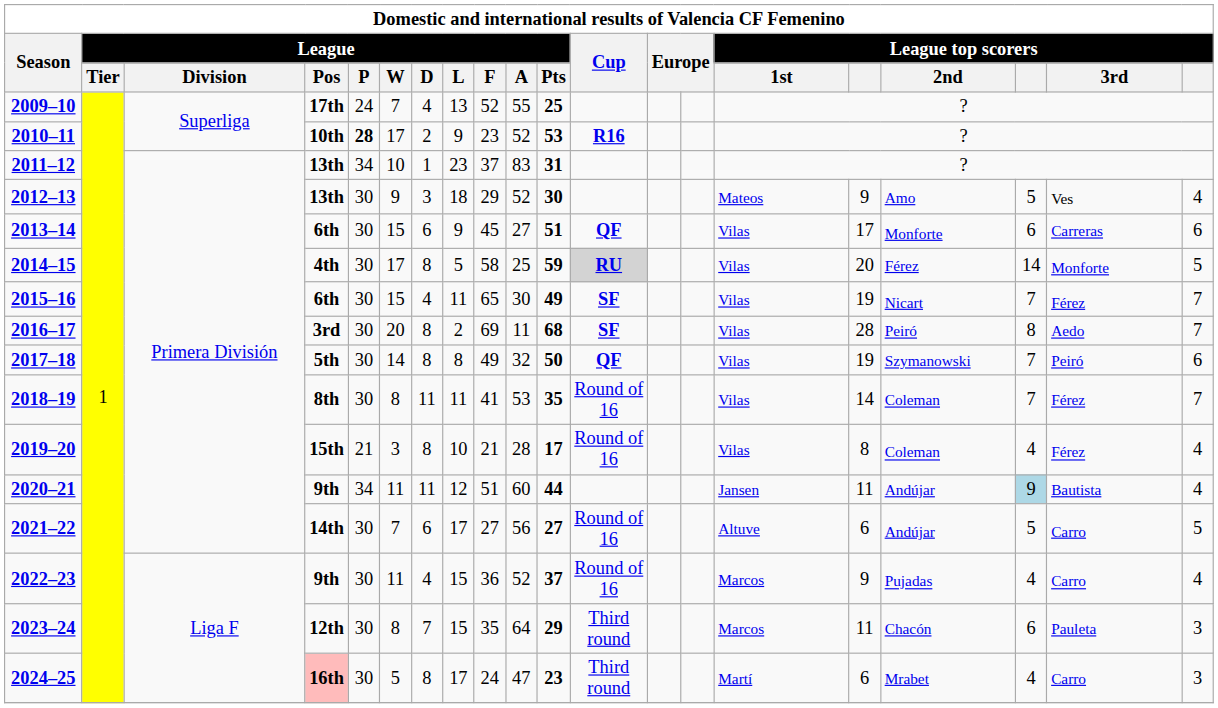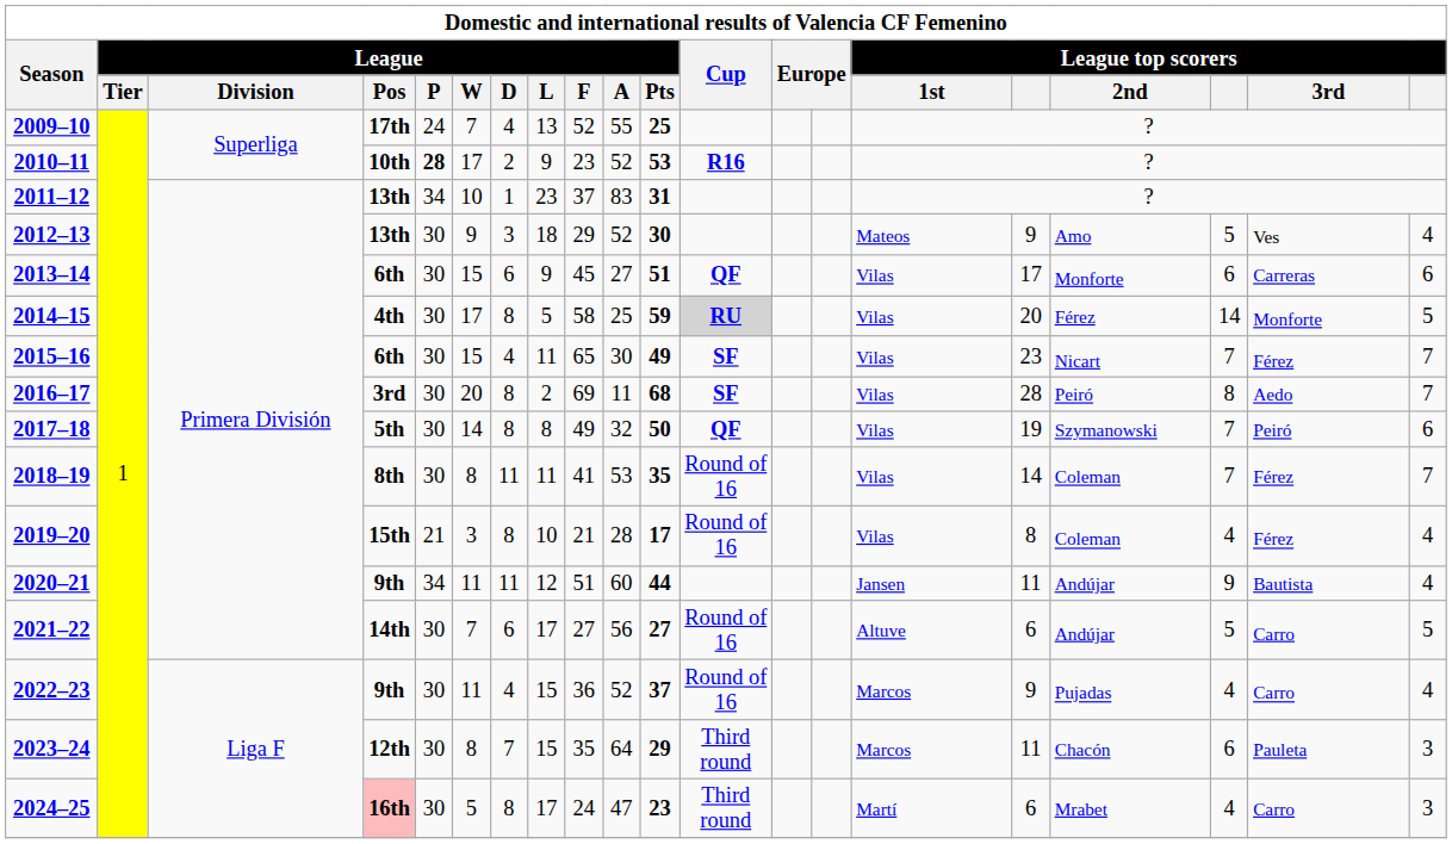2015–16 | column 16: 19 -> 23
2020–21 | column 18: lightblue background -> no background
